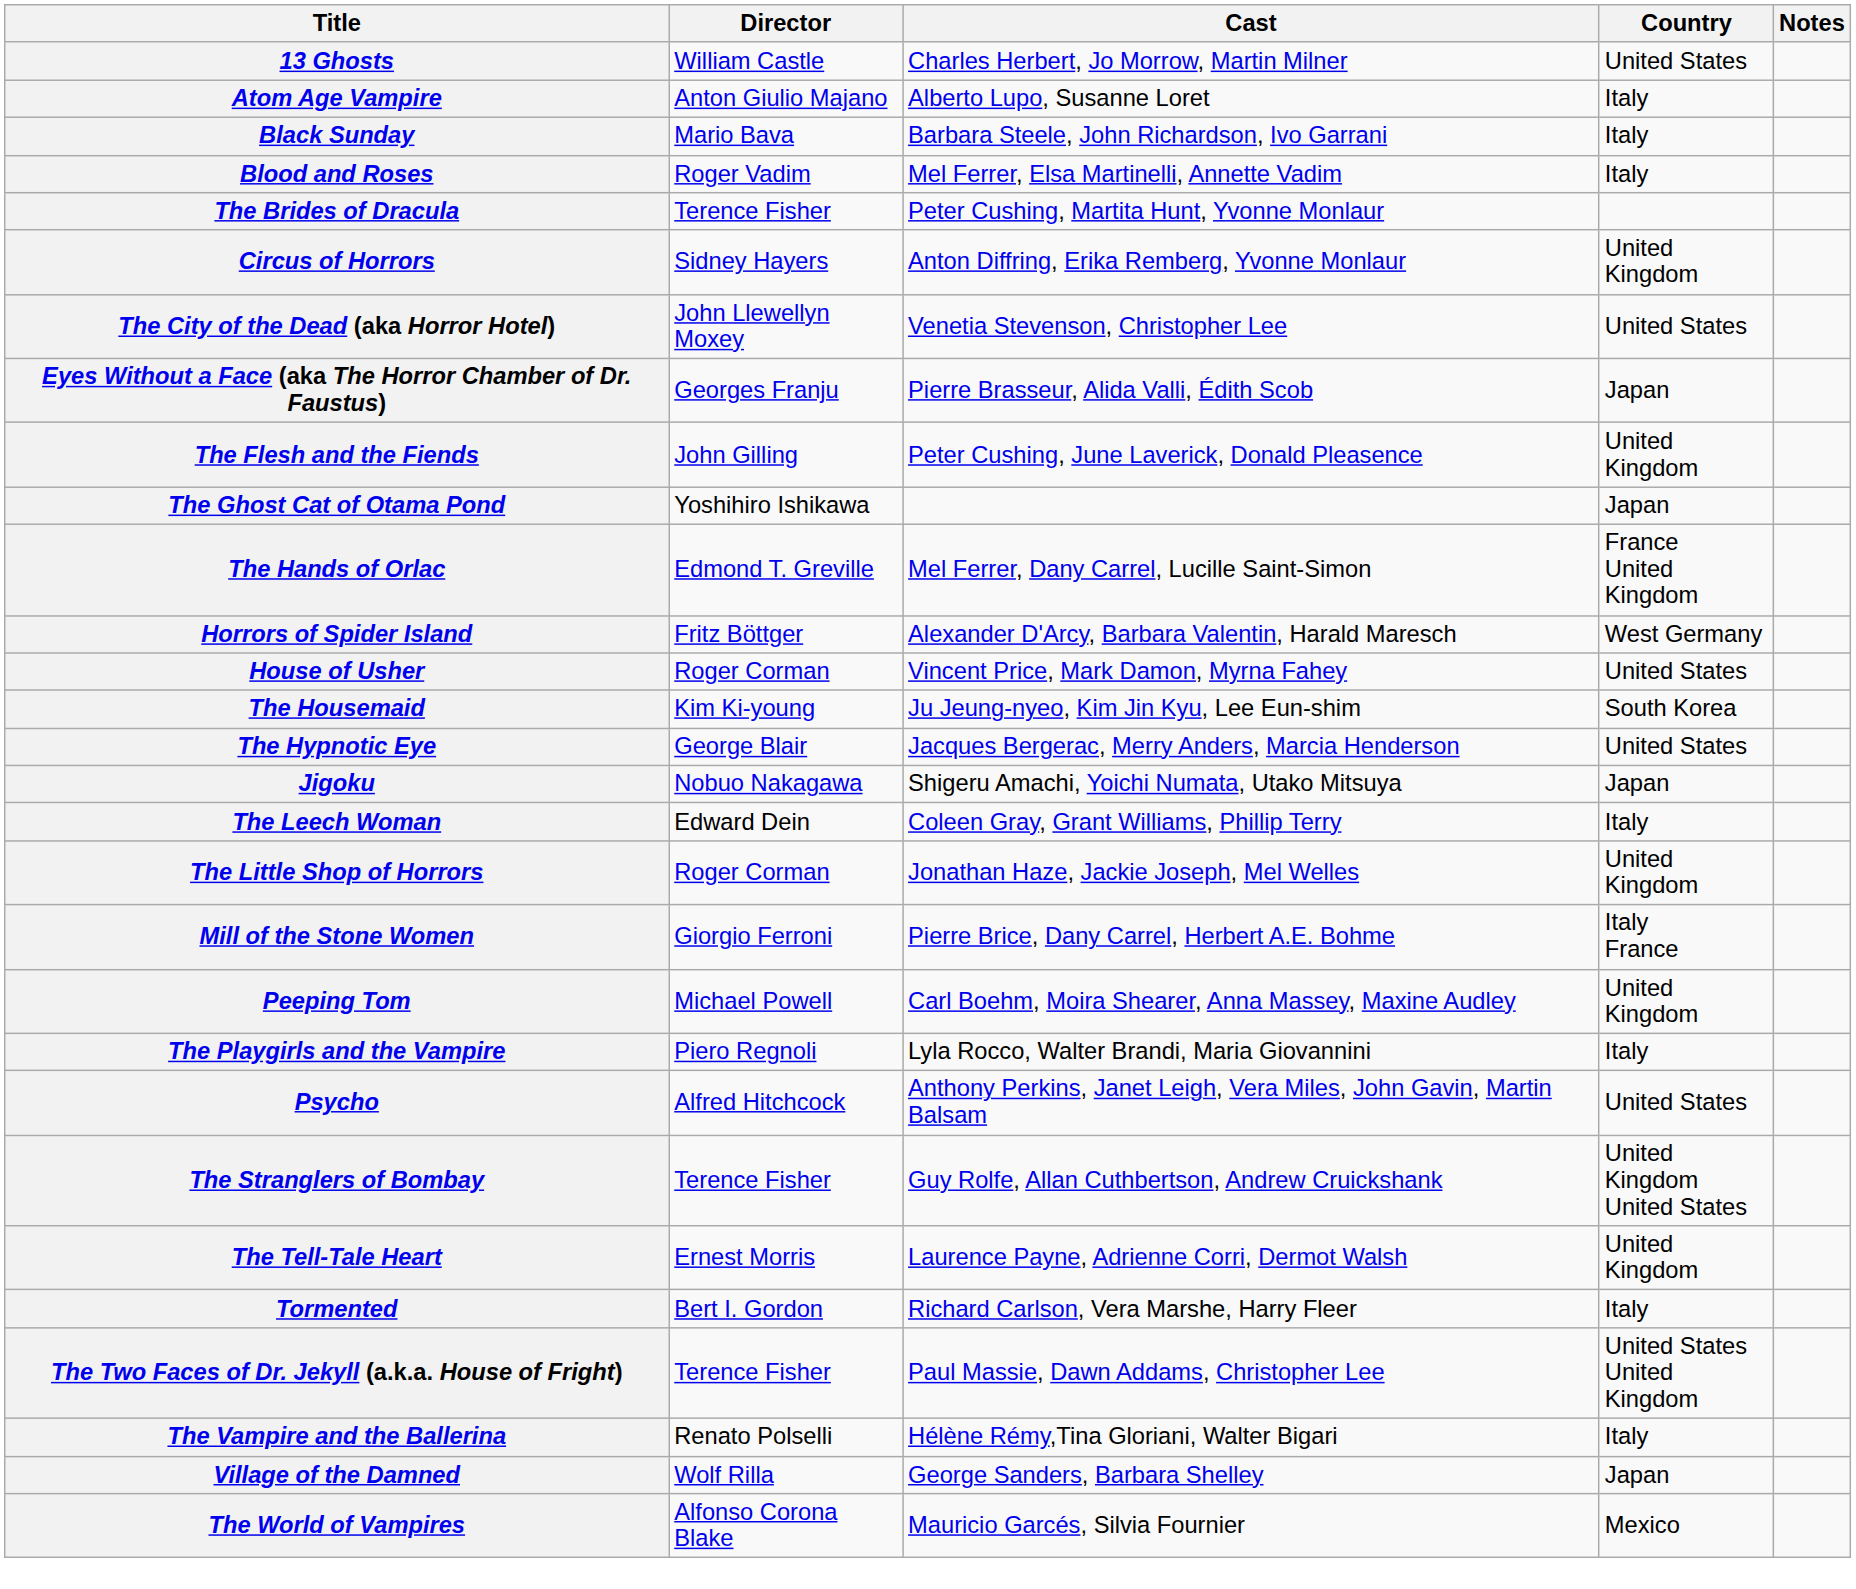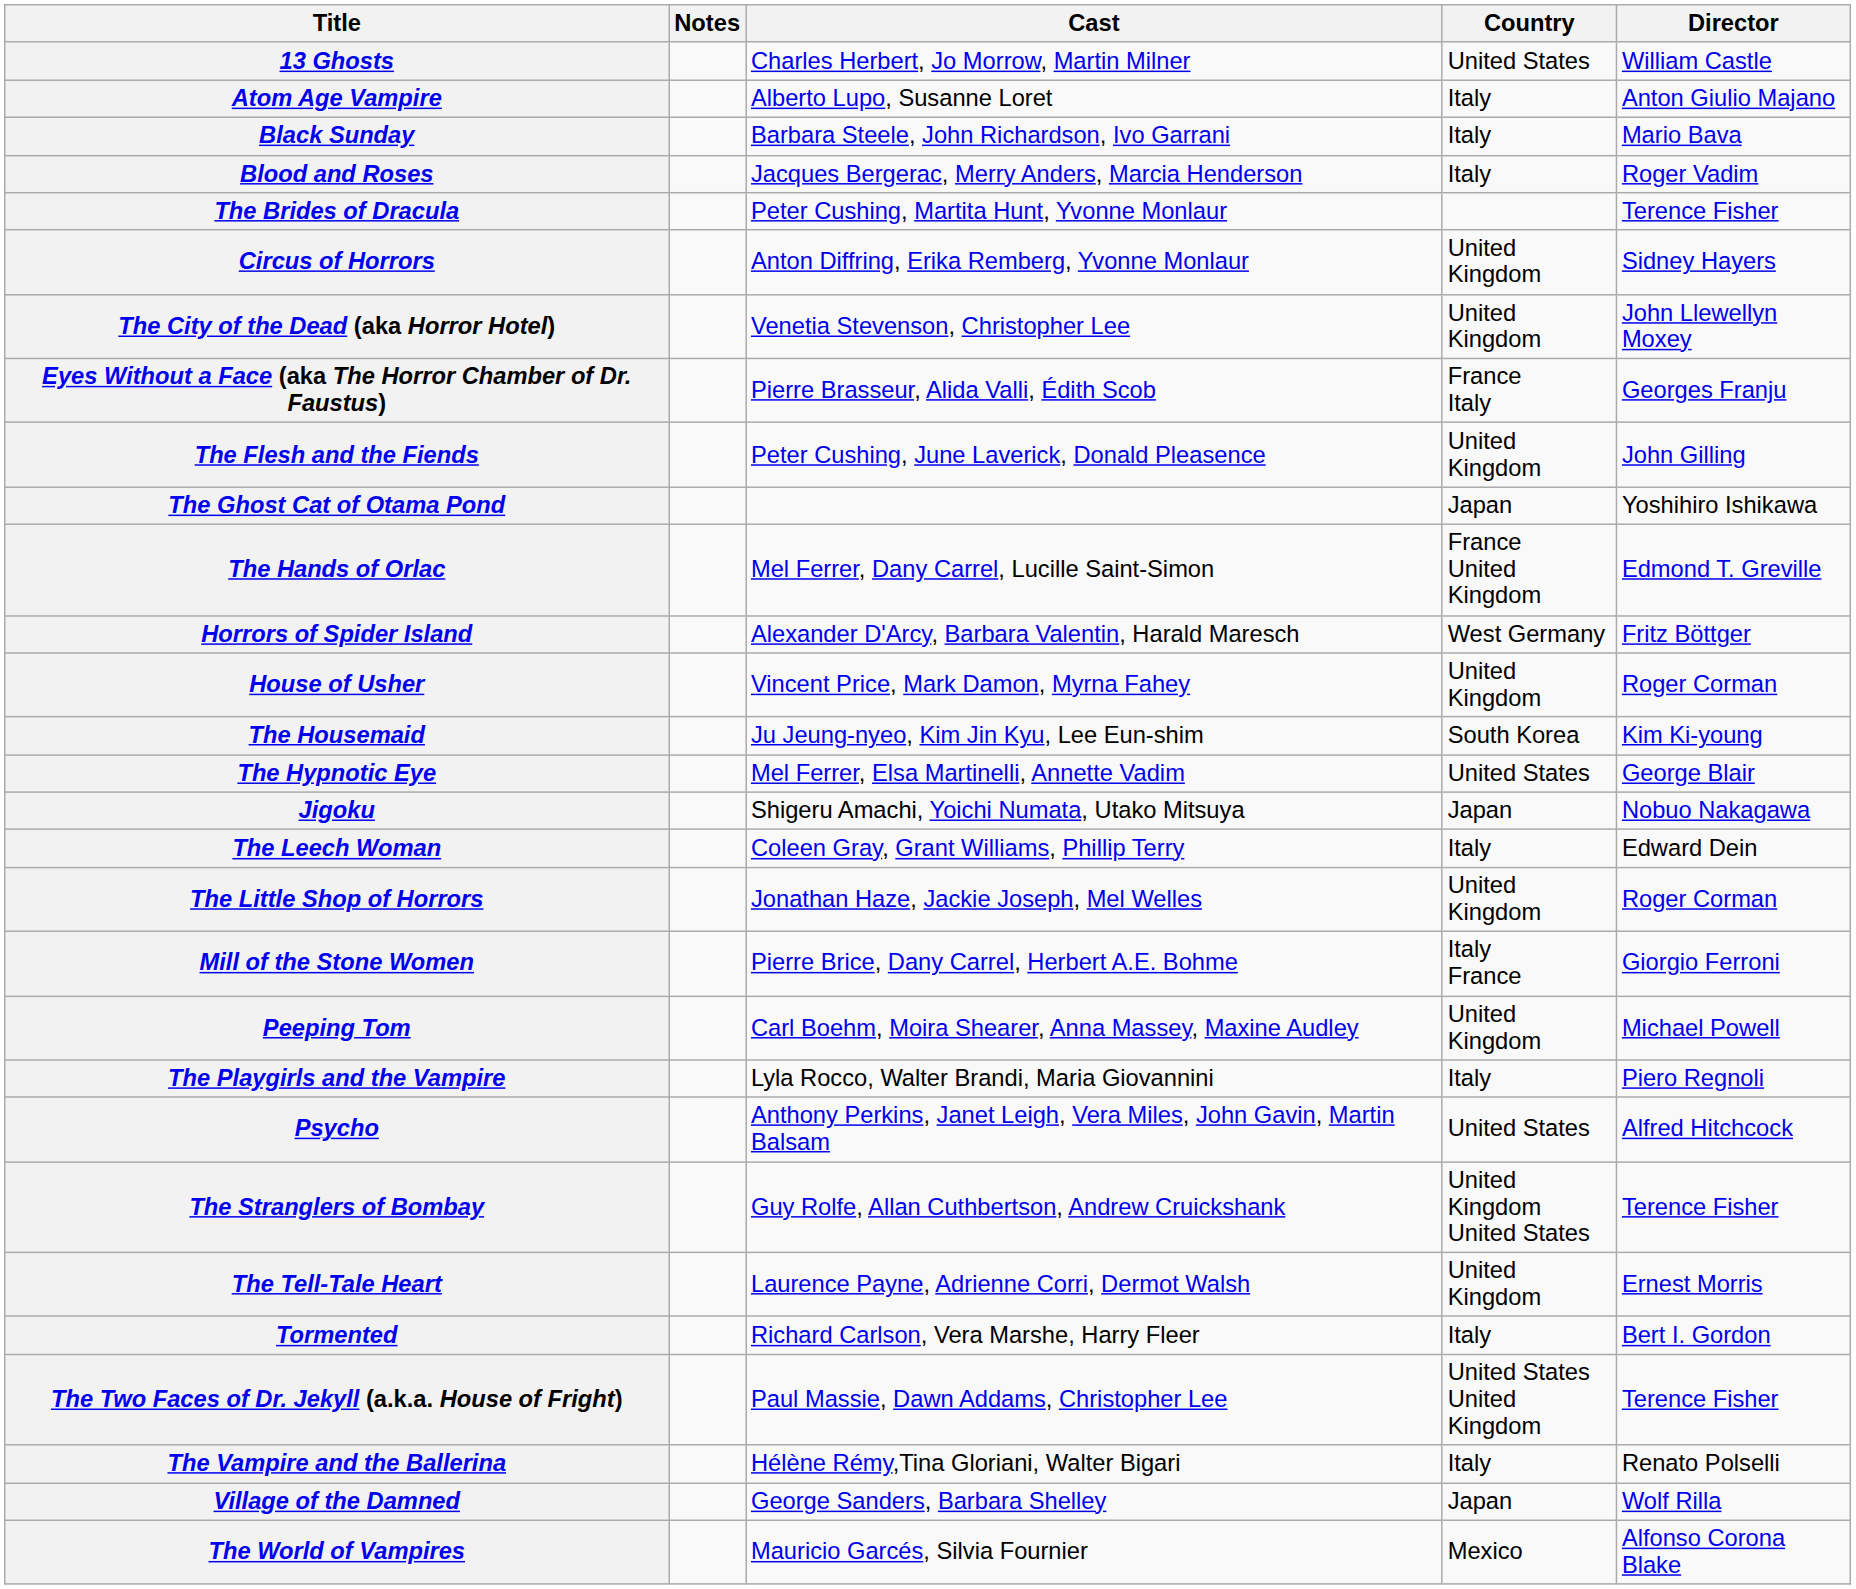columns swapped: Director <-> Notes
Blood and Roses | Cast: Mel Ferrer, Elsa Martinelli, Annette Vadim -> Jacques Bergerac, Merry Anders, Marcia Henderson
The City of the Dead (aka Horror Hotel) | Country: United States -> United Kingdom
Eyes Without a Face (aka The Horror Chamber of Dr. Faustus) | Country: Japan -> France Italy
House of Usher | Country: United States -> United Kingdom
The Hypnotic Eye | Cast: Jacques Bergerac, Merry Anders, Marcia Henderson -> Mel Ferrer, Elsa Martinelli, Annette Vadim
